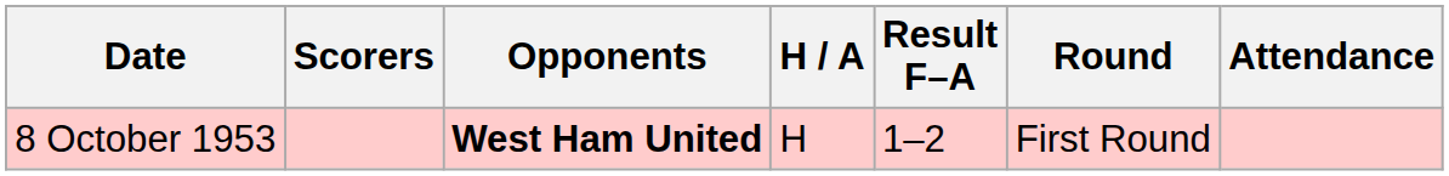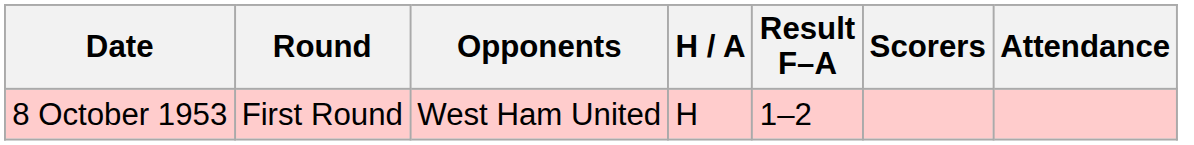columns swapped: Round <-> Scorers
8 October 1953 | Opponents: bold -> normal
